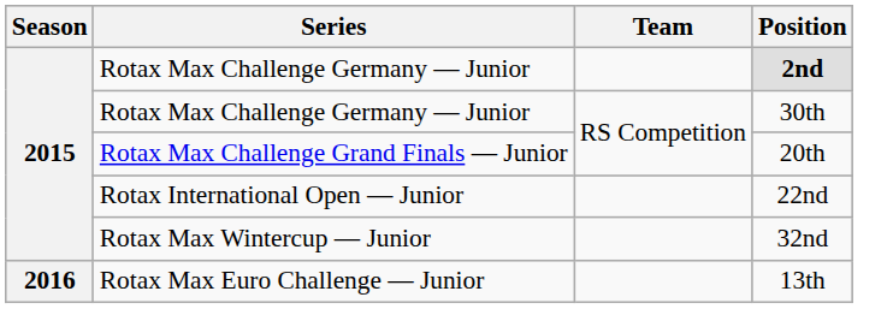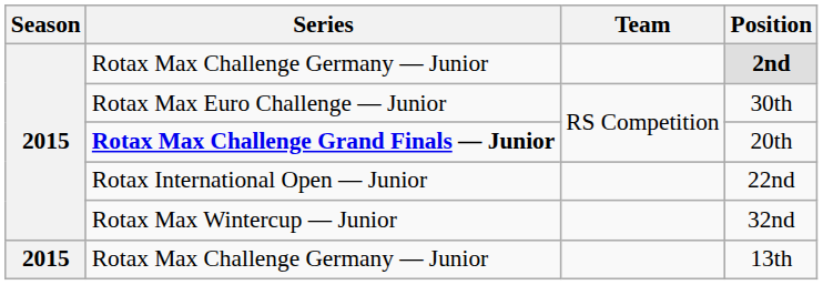30th | Series: Rotax Max Challenge Germany — Junior -> Rotax Max Euro Challenge — Junior
20th | Series: normal -> bold
13th | Season: 2016 -> 2015
13th | Series: Rotax Max Euro Challenge — Junior -> Rotax Max Challenge Germany — Junior
